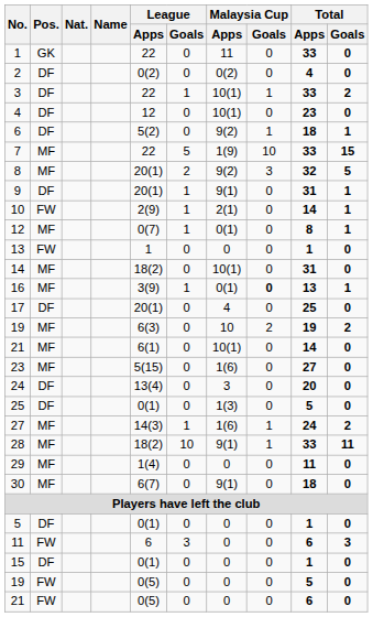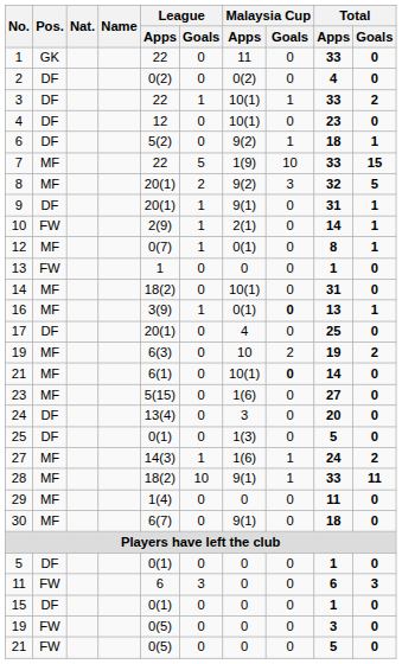21 / MF | Malaysia Cup / Goals: normal -> bold
19 / FW | Total / Apps: 5 -> 3
21 / FW | Total / Apps: 6 -> 5
